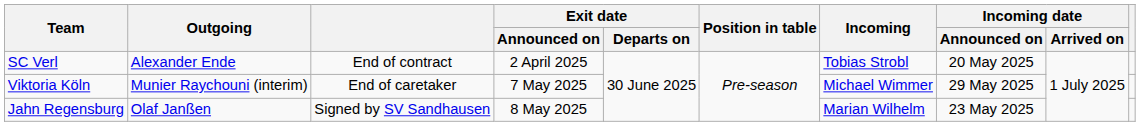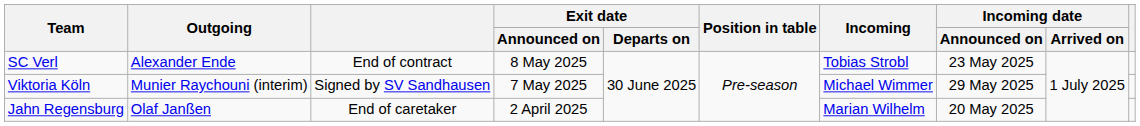SC Verl | Exit date / Announced on: 2 April 2025 -> 8 May 2025
SC Verl | Incoming date / Announced on: 20 May 2025 -> 23 May 2025
Viktoria Köln | column 3: End of caretaker -> Signed by SV Sandhausen
Jahn Regensburg | column 3: Signed by SV Sandhausen -> End of caretaker
Jahn Regensburg | Exit date / Announced on: 8 May 2025 -> 2 April 2025
Jahn Regensburg | Incoming date / Announced on: 23 May 2025 -> 20 May 2025
